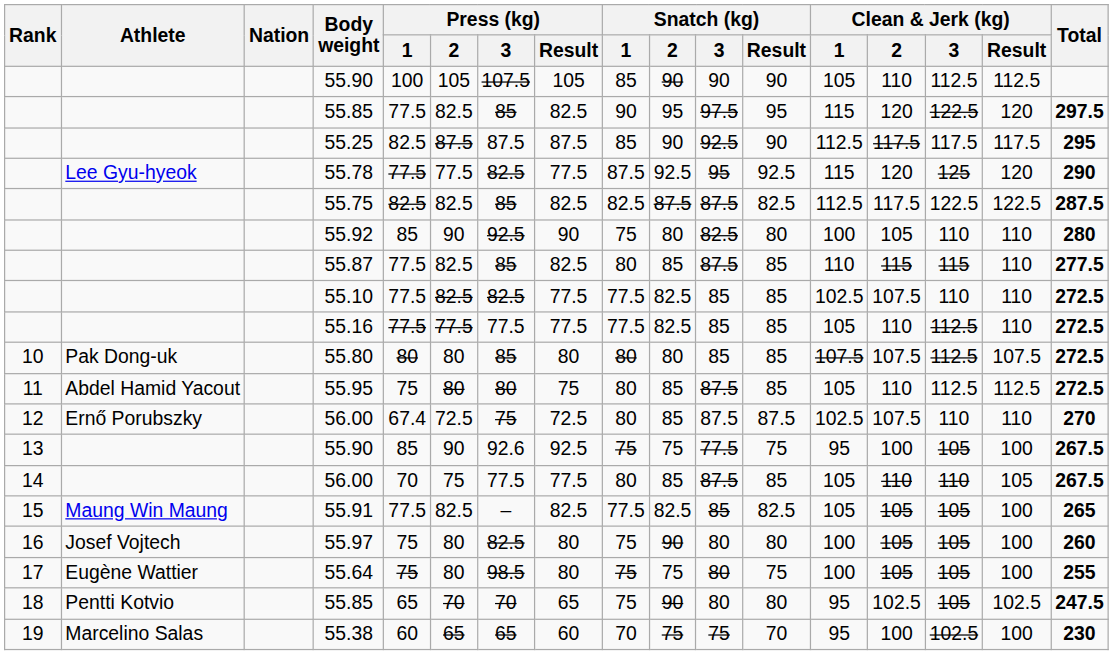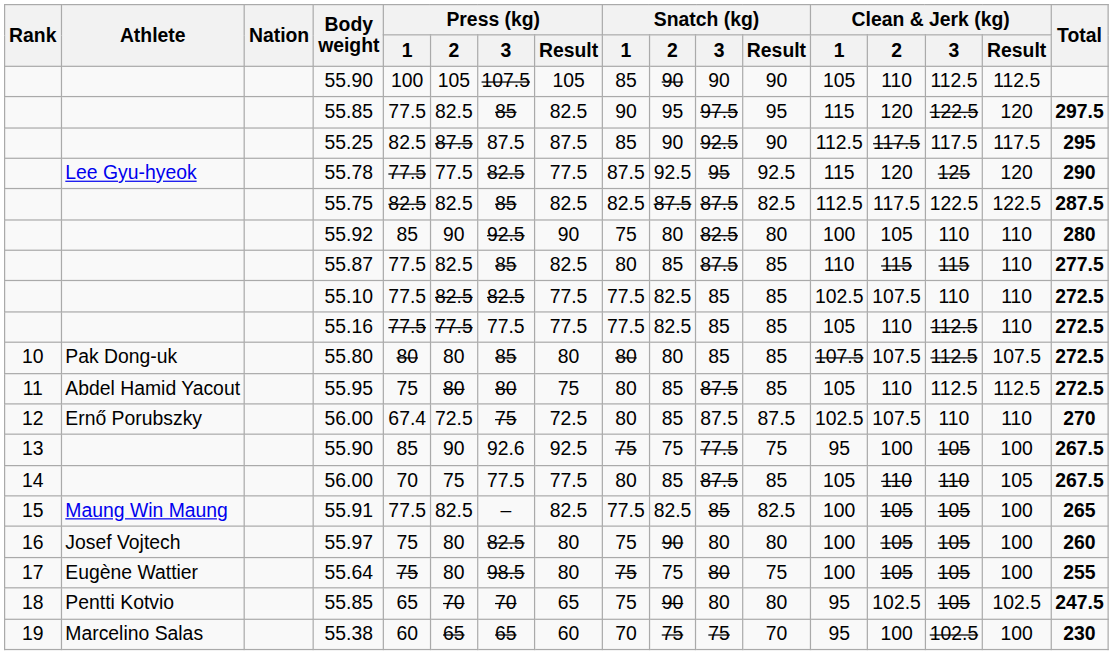55.91 | Clean & Jerk (kg) / 1: 105 -> 100
